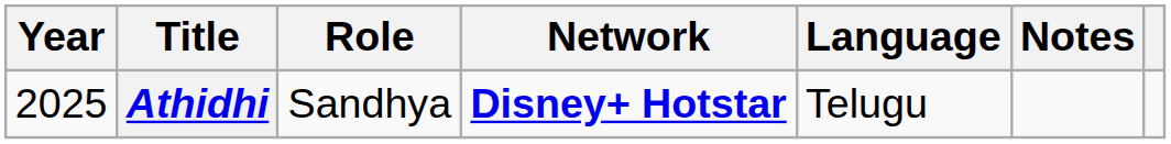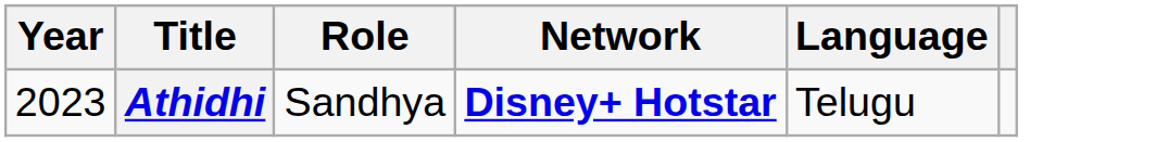- column: Notes
Athidhi | Year: 2025 -> 2023
